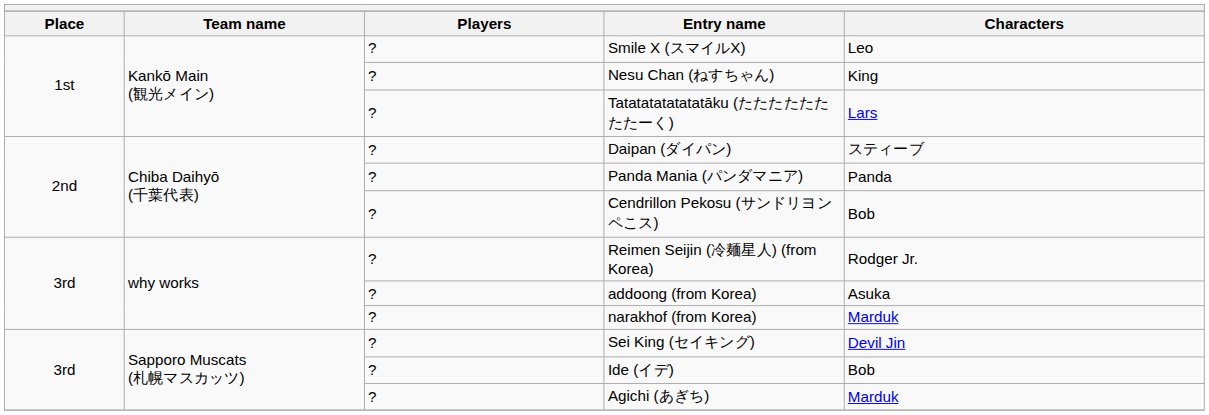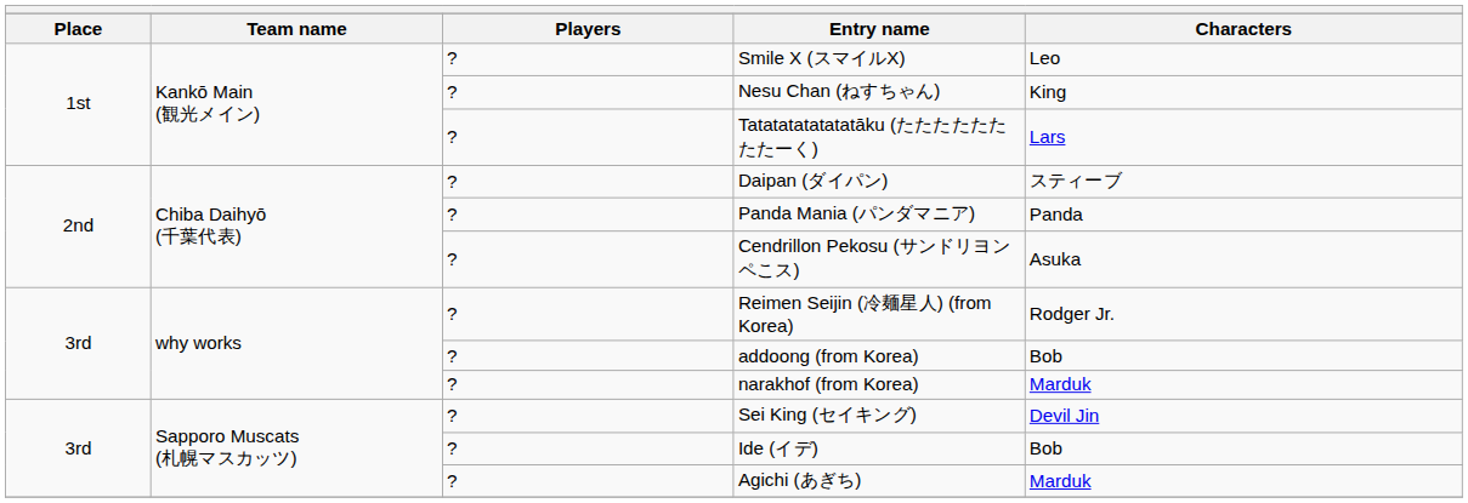Cendrillon Pekosu (サンドリヨンペこス) | Characters: Bob -> Asuka
addoong (from Korea) | Characters: Asuka -> Bob
